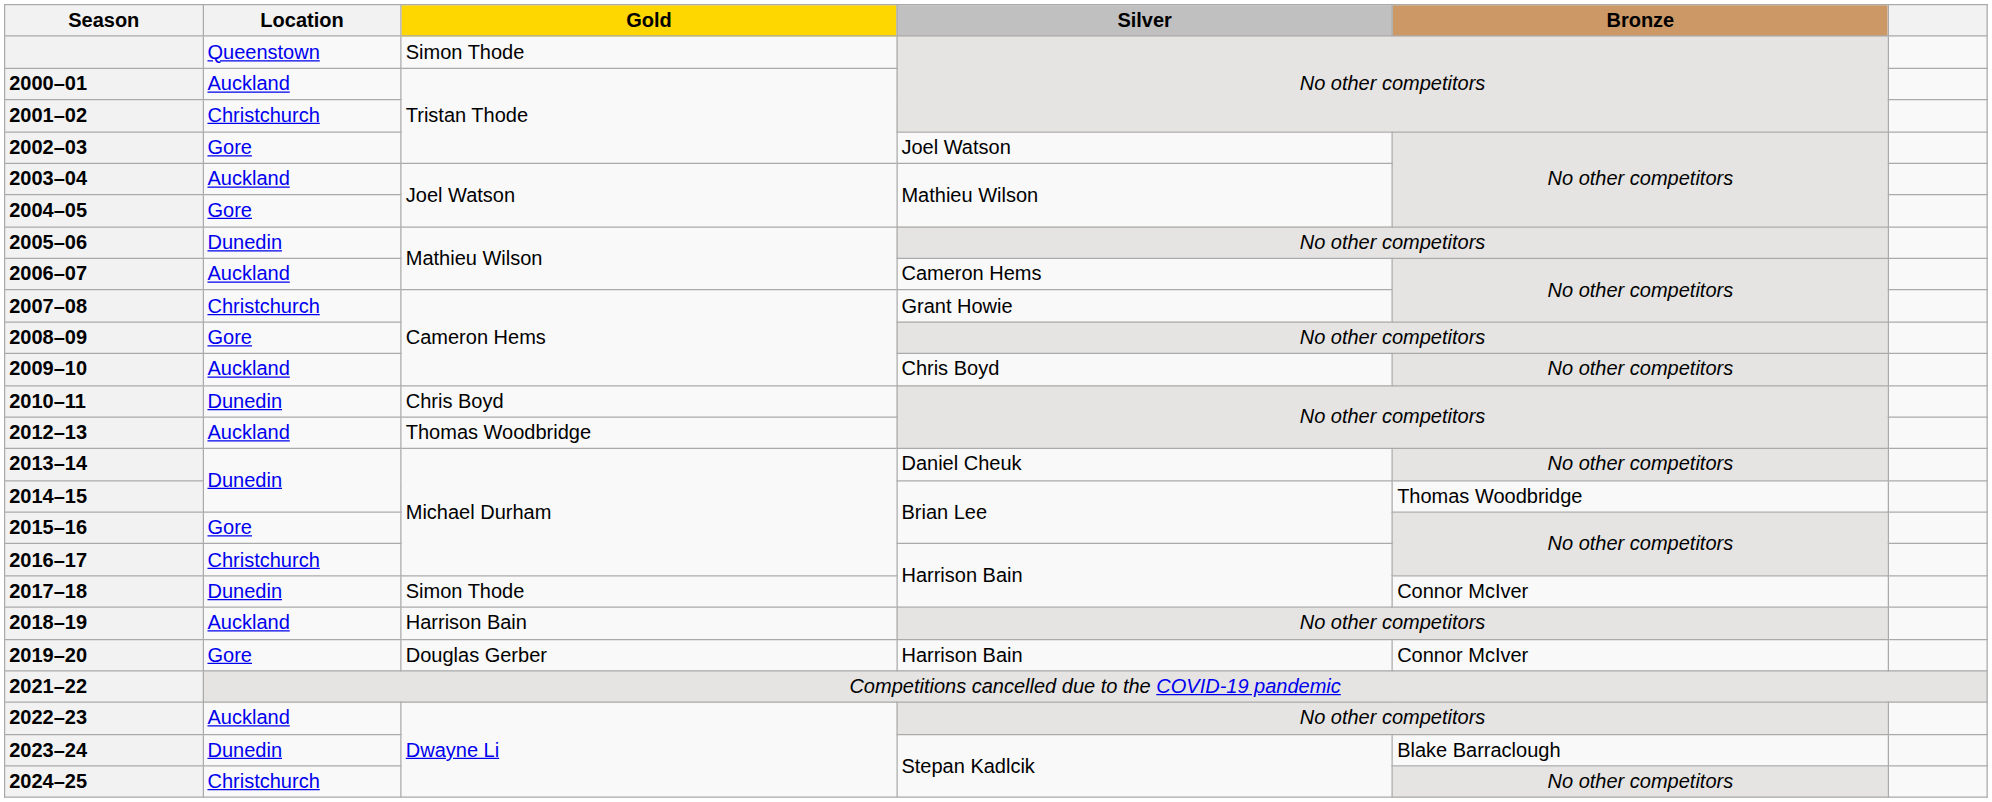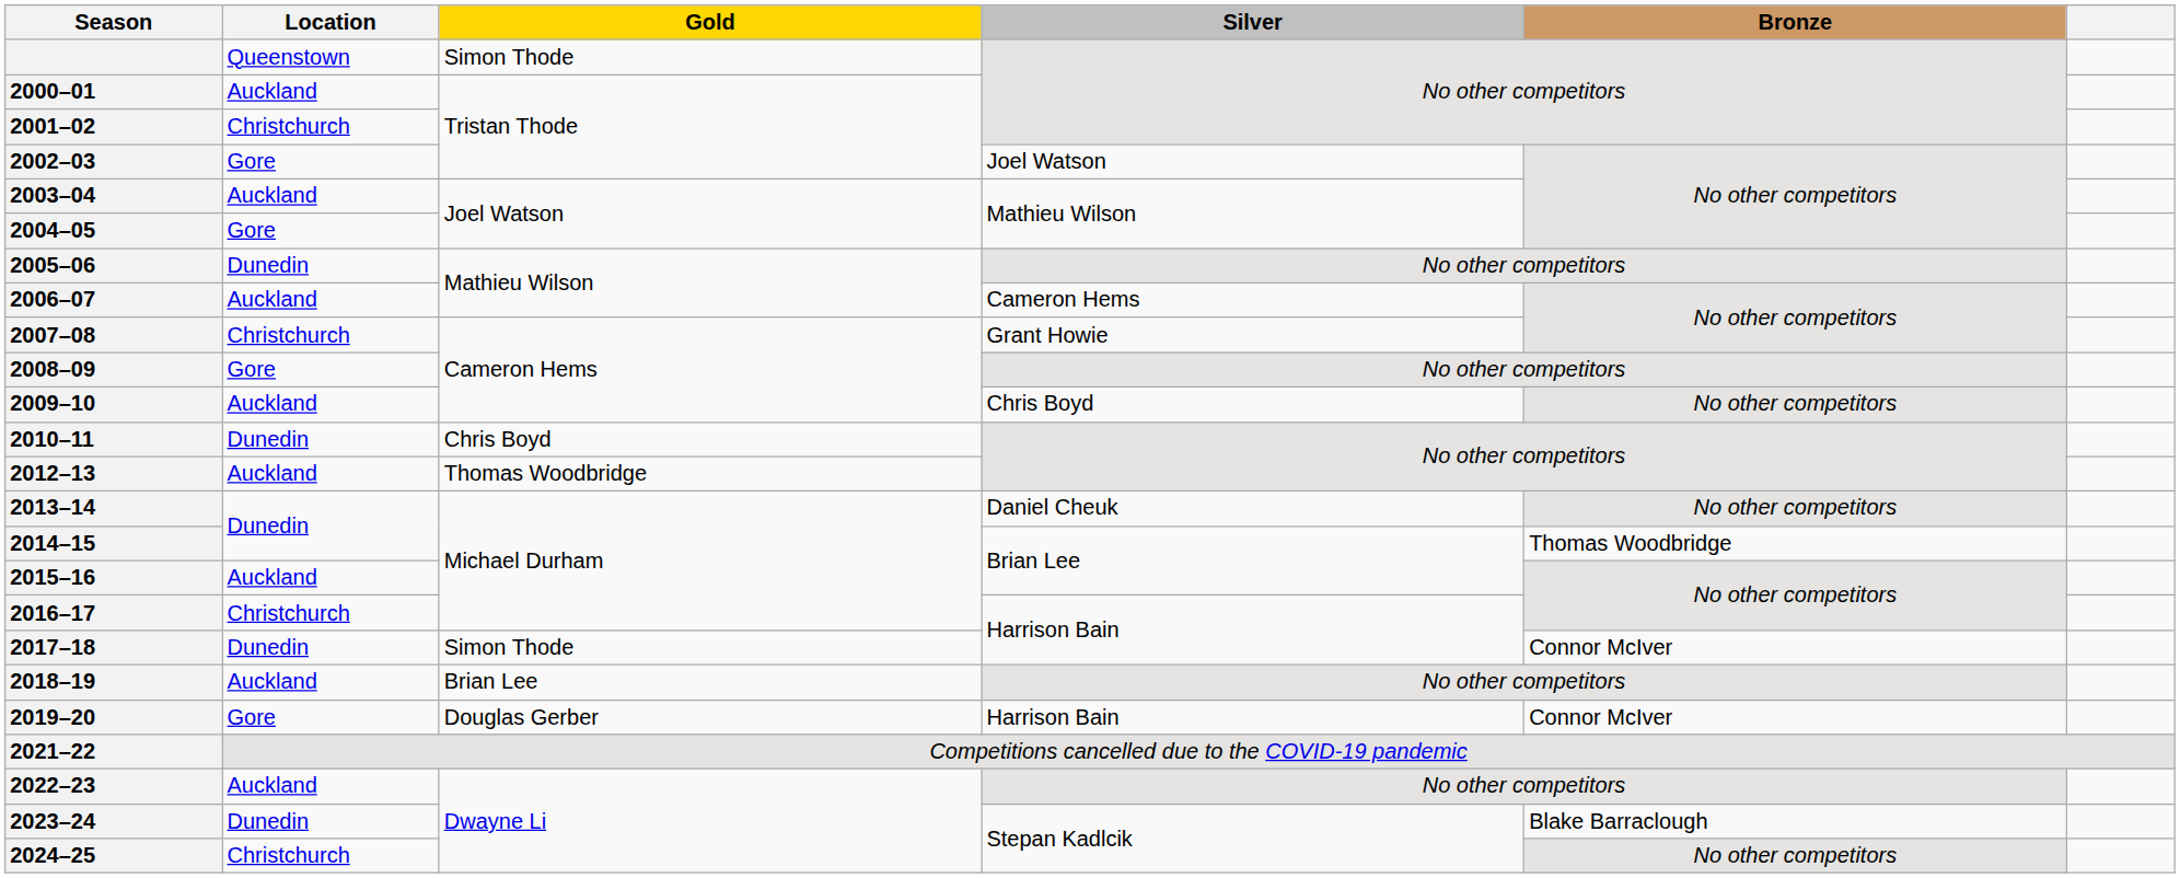2015–16 | Location: Gore -> Auckland
2018–19 | Gold: Harrison Bain -> Brian Lee
